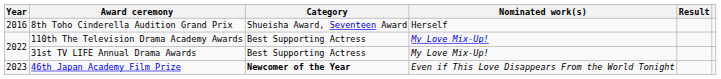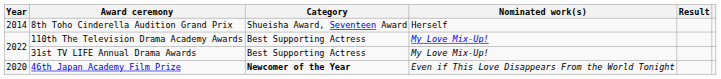8th Toho Cinderella Audition Grand Prix | Year: 2016 -> 2014
46th Japan Academy Film Prize | Year: 2023 -> 2020
